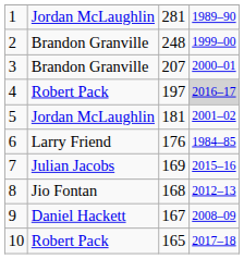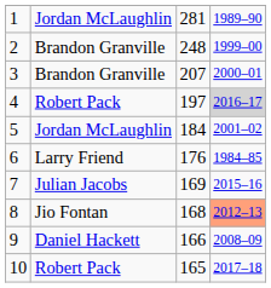5 | column 3: 181 -> 184
8 | column 4: no background -> lightsalmon background
9 | column 3: 167 -> 166
